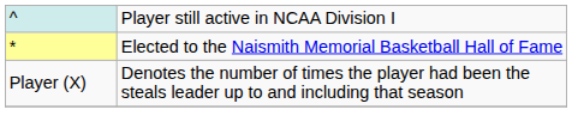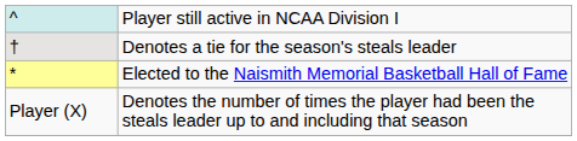+ row: † | Denotes a tie for the season's steals leader
